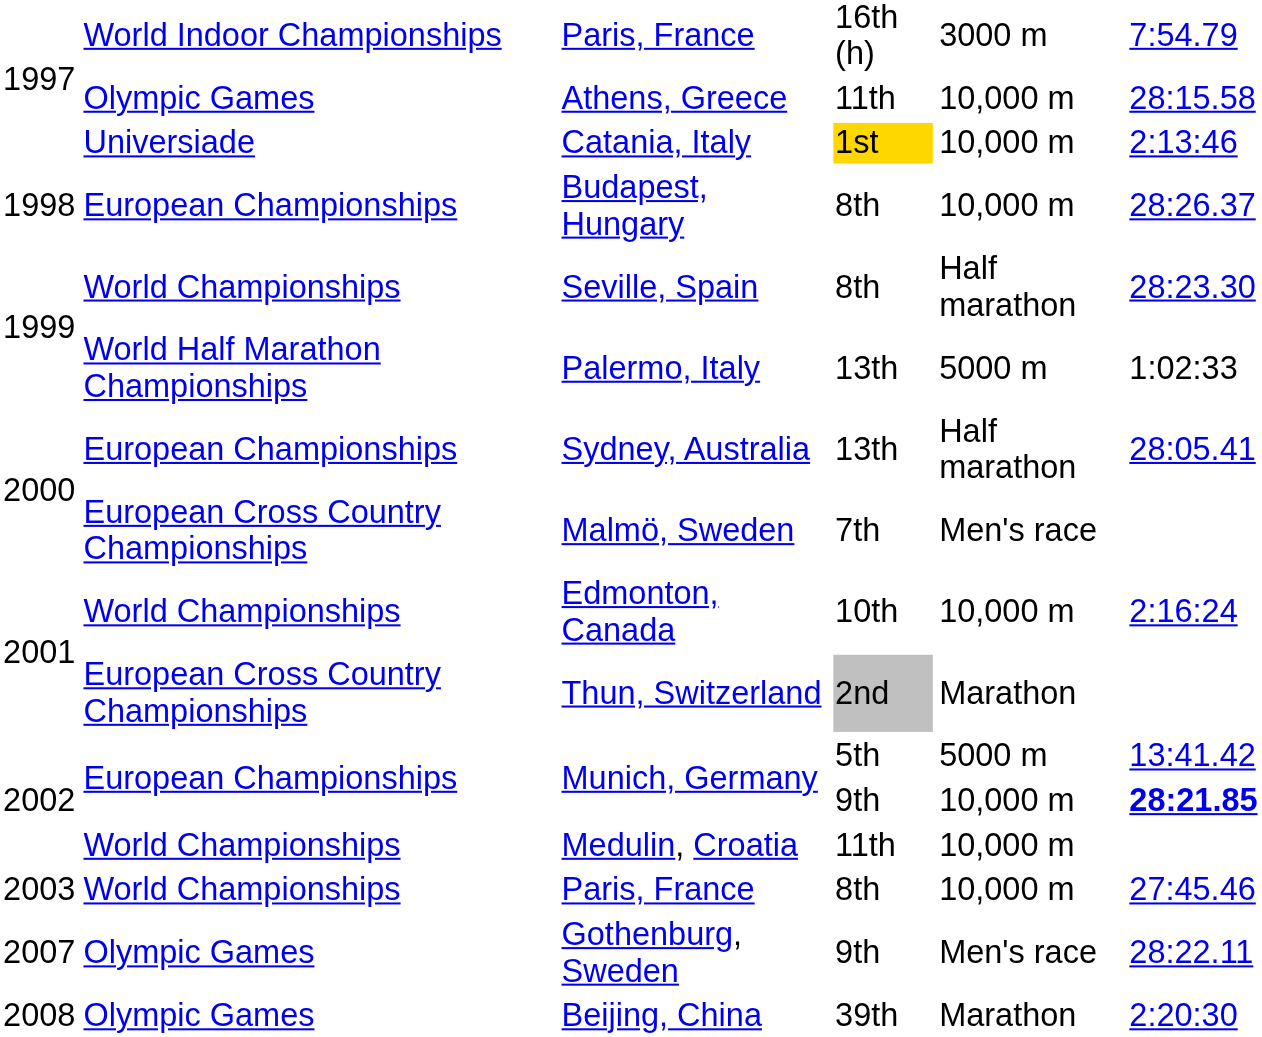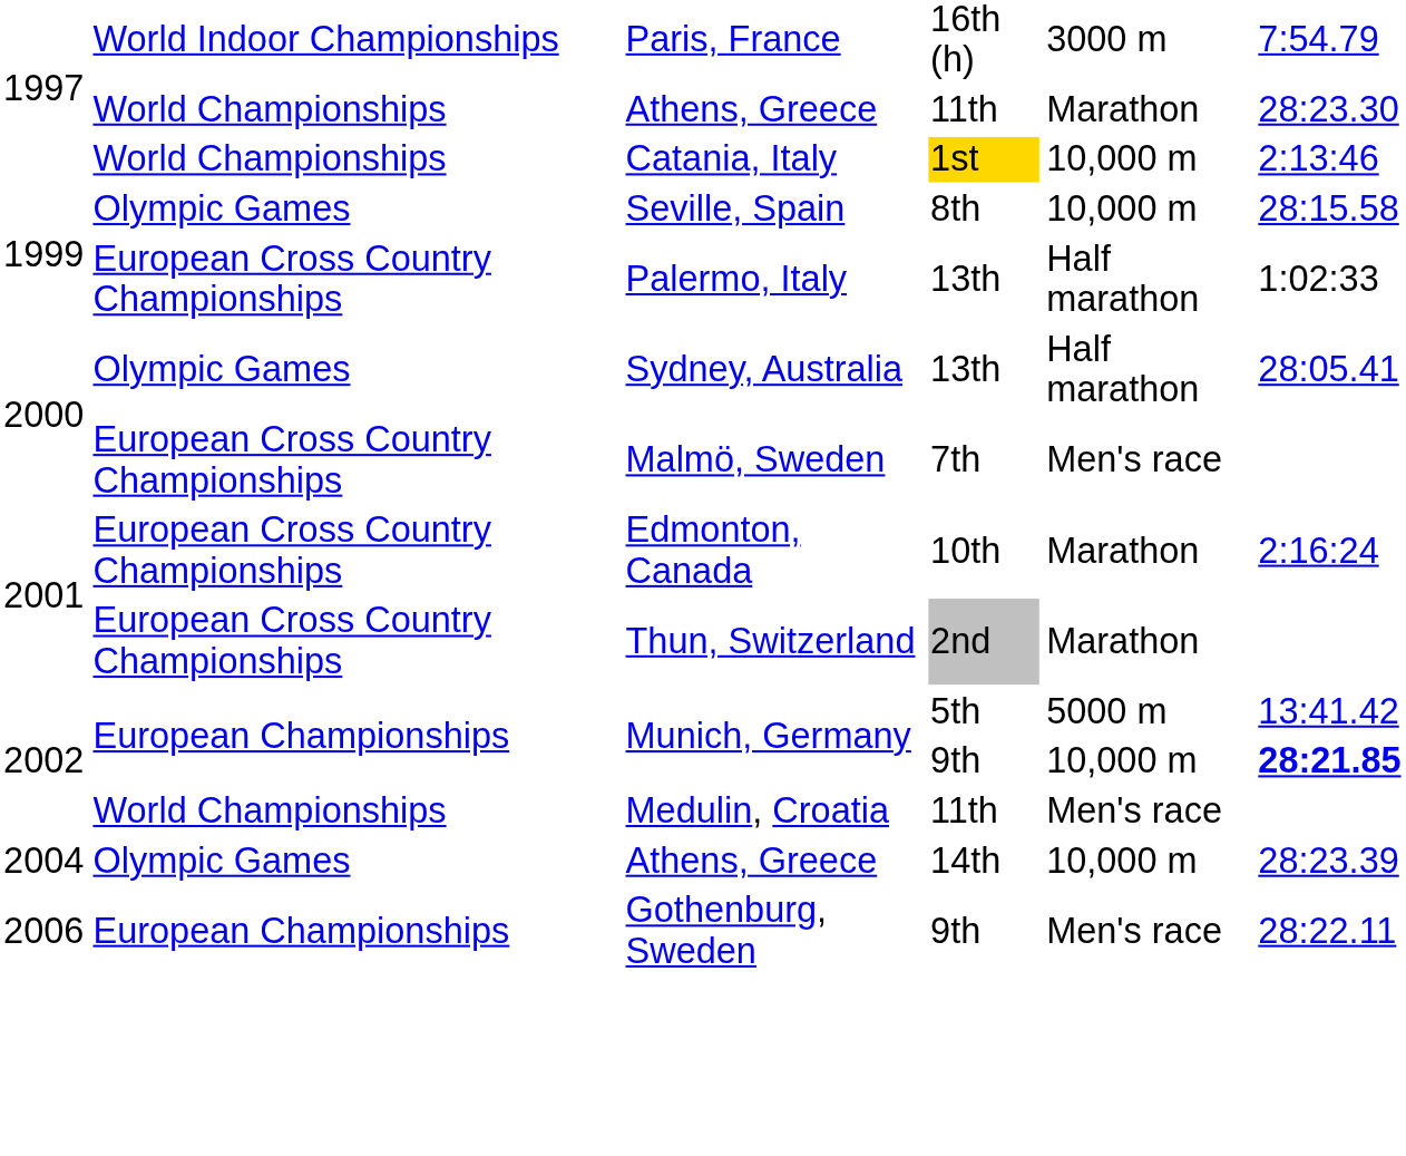Athens, Greece / 11th | column 2: Olympic Games -> World Championships
Athens, Greece / 11th | column 5: 10,000 m -> Marathon
Athens, Greece / 11th | column 6: 28:15.58 -> 28:23.30
Catania, Italy | column 2: Universiade -> World Championships
- row: 1998 | European Championships | Budapest, Hungary | 8th | 10,000 m | 28:26.37
Seville, Spain | column 2: World Championships -> Olympic Games
Seville, Spain | column 5: Half marathon -> 10,000 m
Seville, Spain | column 6: 28:23.30 -> 28:15.58
Palermo, Italy | column 2: World Half Marathon Championships -> European Cross Country Championships
Palermo, Italy | column 5: 5000 m -> Half marathon
Sydney, Australia | column 2: European Championships -> Olympic Games
Edmonton, Canada | column 2: World Championships -> European Cross Country Championships
Edmonton, Canada | column 5: 10,000 m -> Marathon
Medulin, Croatia | column 5: 10,000 m -> Men's race
- row: 2003 | World Championships | Paris, France | 8th | 10,000 m | 27:45.46
+ row: 2004 | Olympic Games | Athens, Greece | 14th | 10,000 m | 28:23.39
Gothenburg, Sweden | column 1: 2007 -> 2006
Gothenburg, Sweden | column 2: Olympic Games -> European Championships
- row: 2008 | Olympic Games | Beijing, China | 39th | Marathon | 2:20:30
